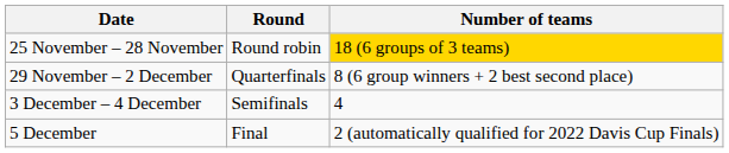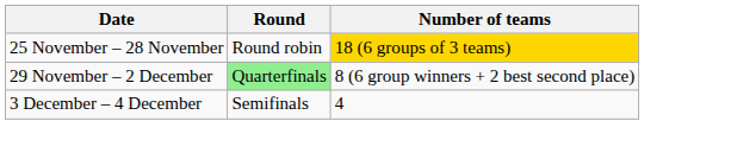29 November – 2 December | Round: no background -> lightgreen background
- row: 5 December | Final | 2 (automatically qualified for 2022 Davis Cup Finals)
